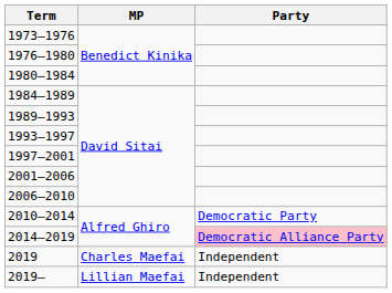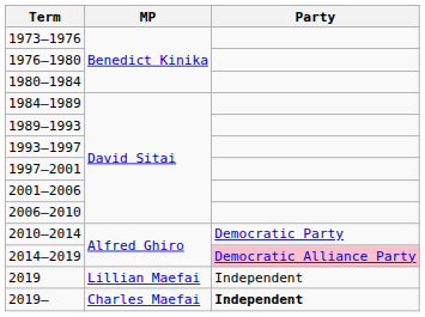2019 | MP: Charles Maefai -> Lillian Maefai
2019– | MP: Lillian Maefai -> Charles Maefai
2019– | Party: normal -> bold
